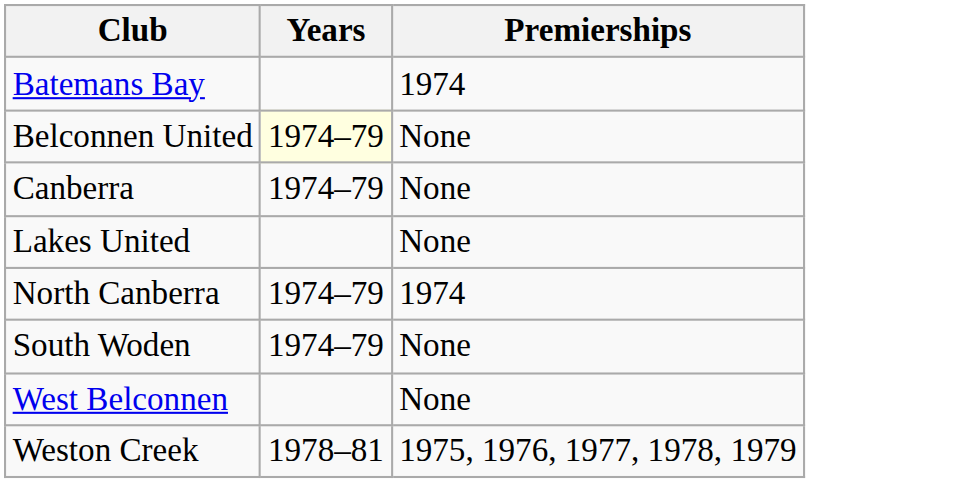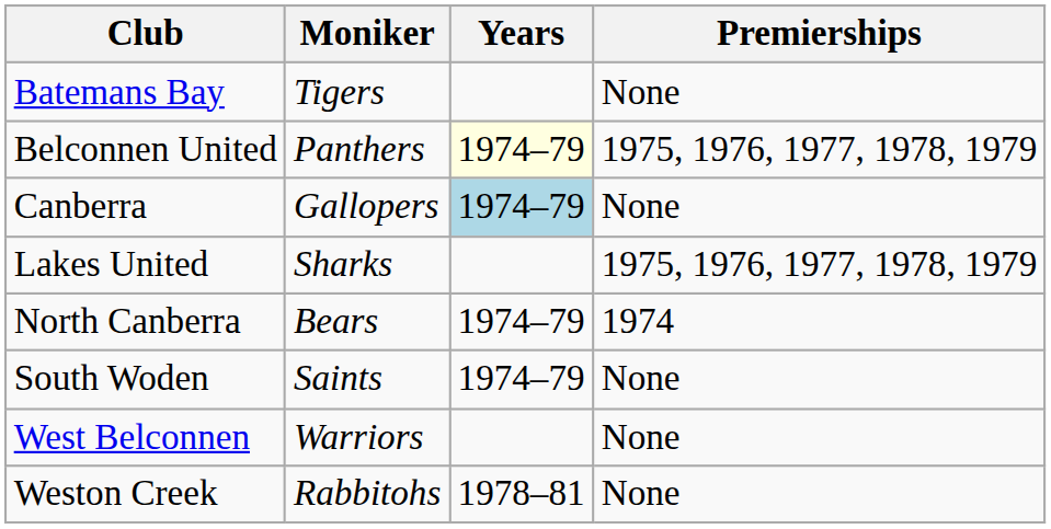+ column: Moniker | Tigers | Panthers | Gallopers | Sharks | Bears | Saints | Warriors | Rabbitohs
Batemans Bay | Premierships: 1974 -> None
Belconnen United | Premierships: None -> 1975, 1976, 1977, 1978, 1979
Canberra | Years: no background -> lightblue background
Lakes United | Premierships: None -> 1975, 1976, 1977, 1978, 1979
Weston Creek | Premierships: 1975, 1976, 1977, 1978, 1979 -> None
